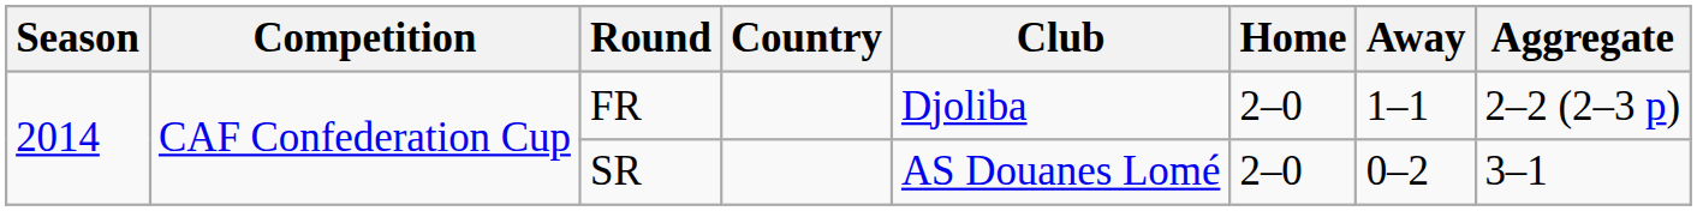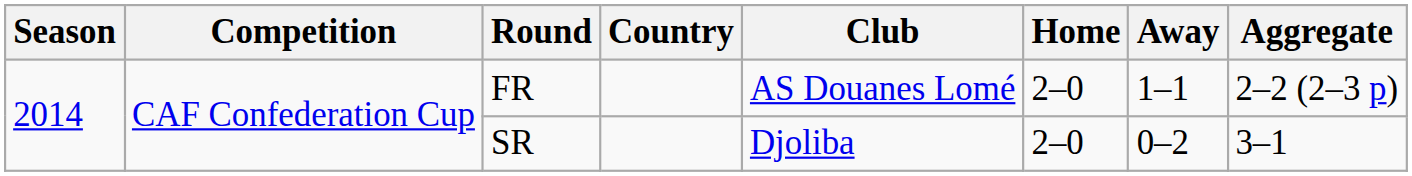FR | Club: Djoliba -> AS Douanes Lomé
SR | Club: AS Douanes Lomé -> Djoliba
